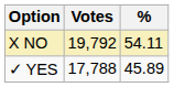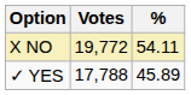X NO | Votes: 19,792 -> 19,772
